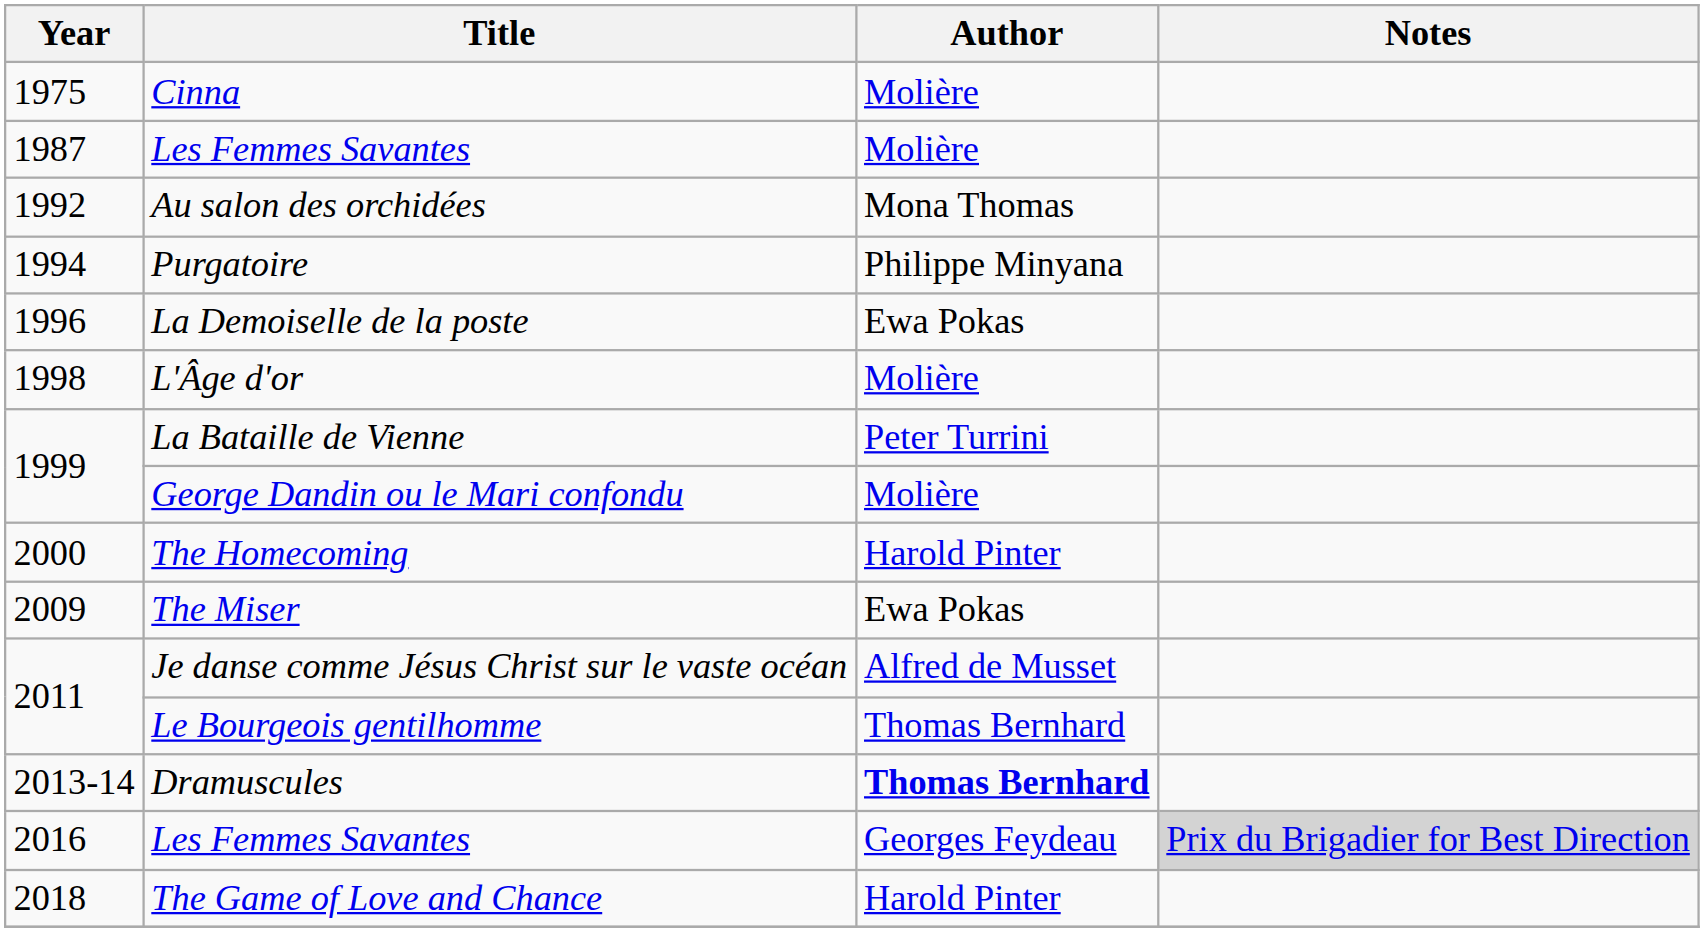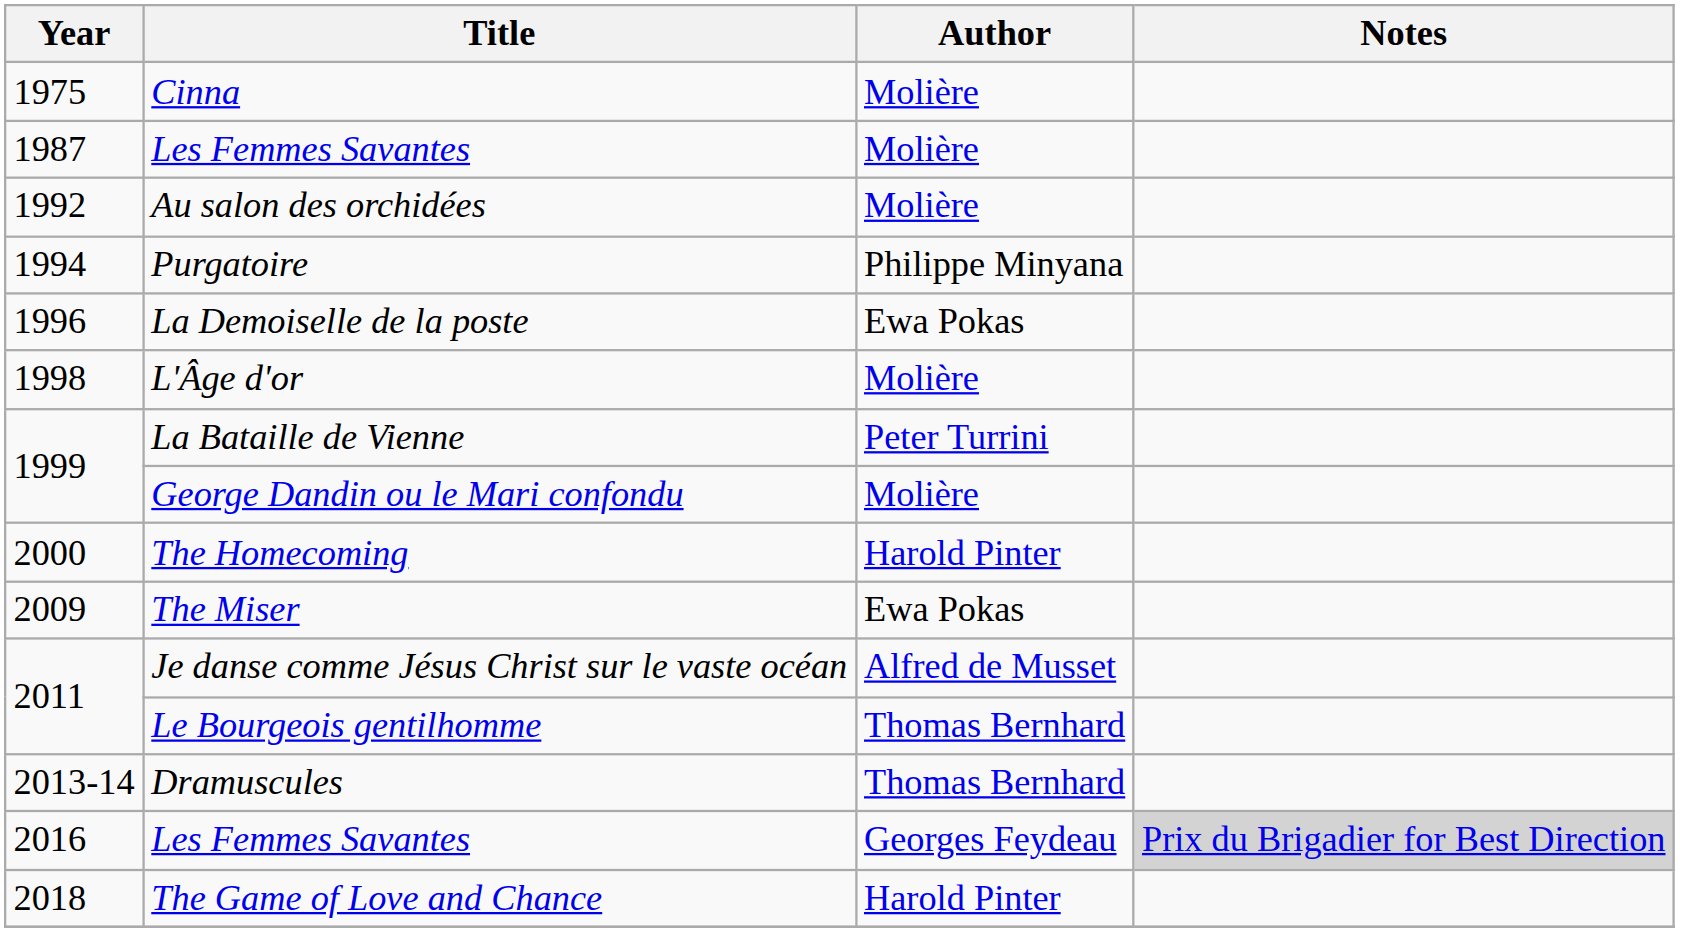Au salon des orchidées | Author: Mona Thomas -> Molière
Dramuscules | Author: bold -> normal
